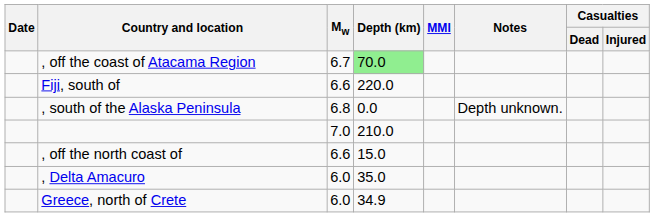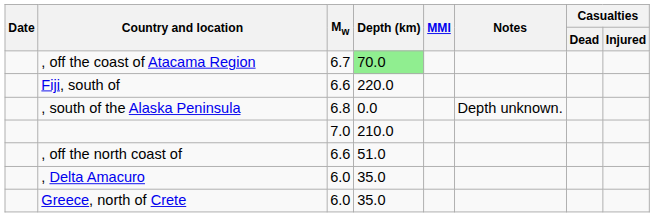, off the north coast of | Depth (km): 15.0 -> 51.0
Greece, north of Crete | Depth (km): 34.9 -> 35.0
